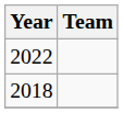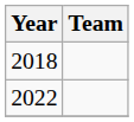rows swapped: 2018 <-> 2022
